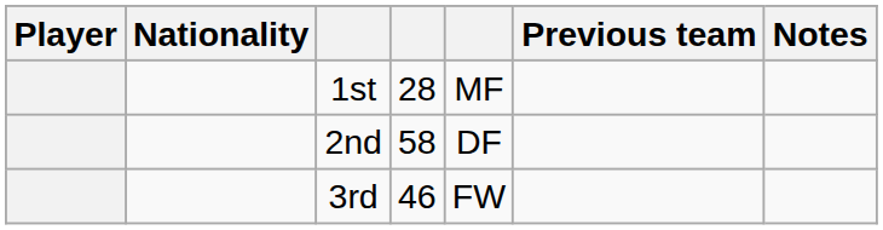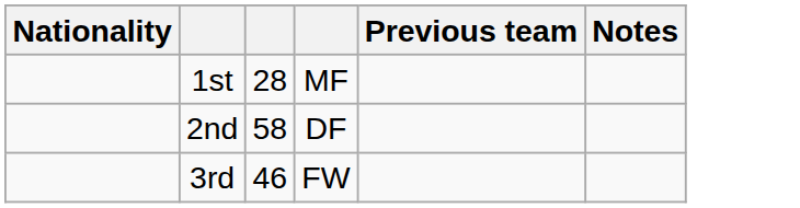- column: Player
